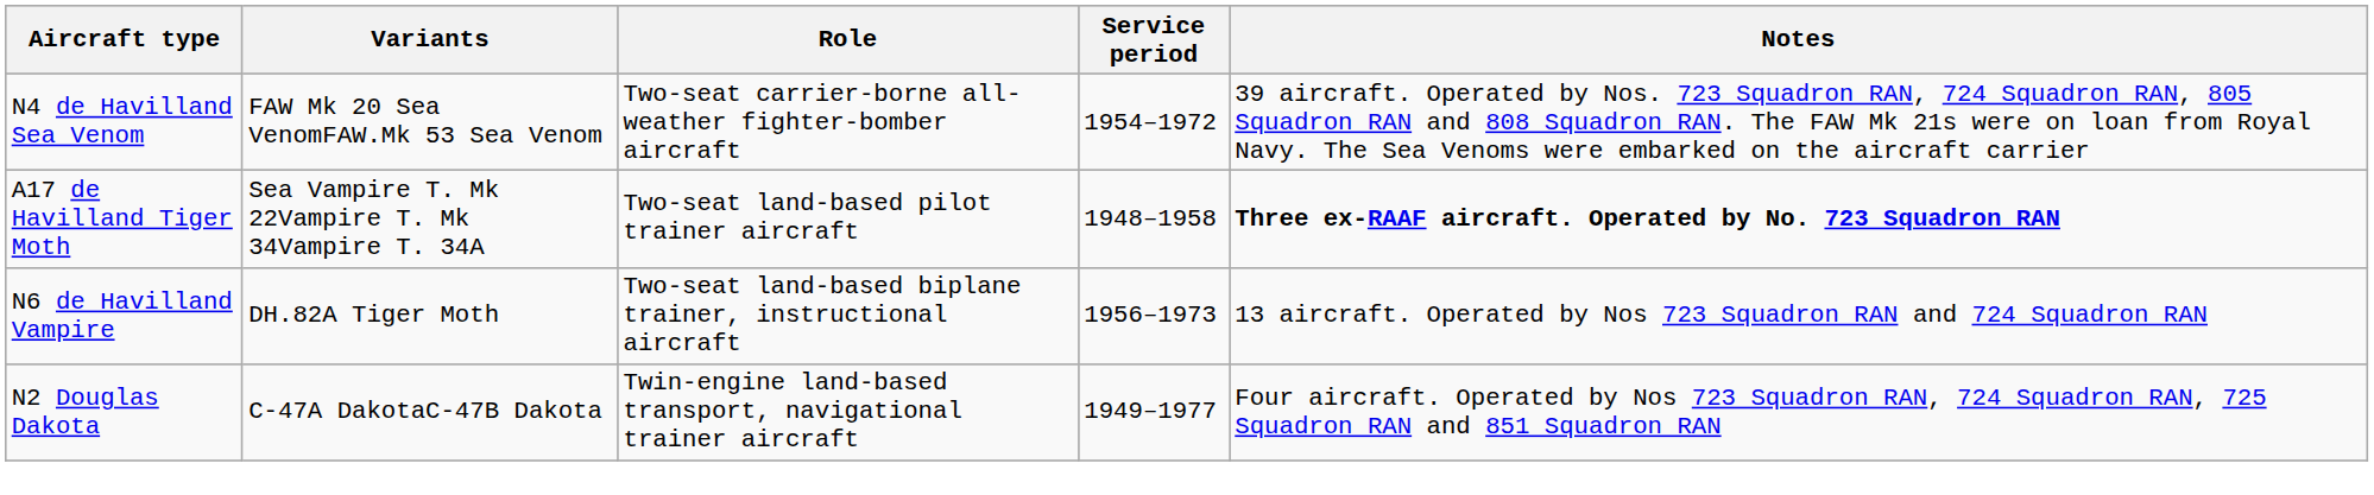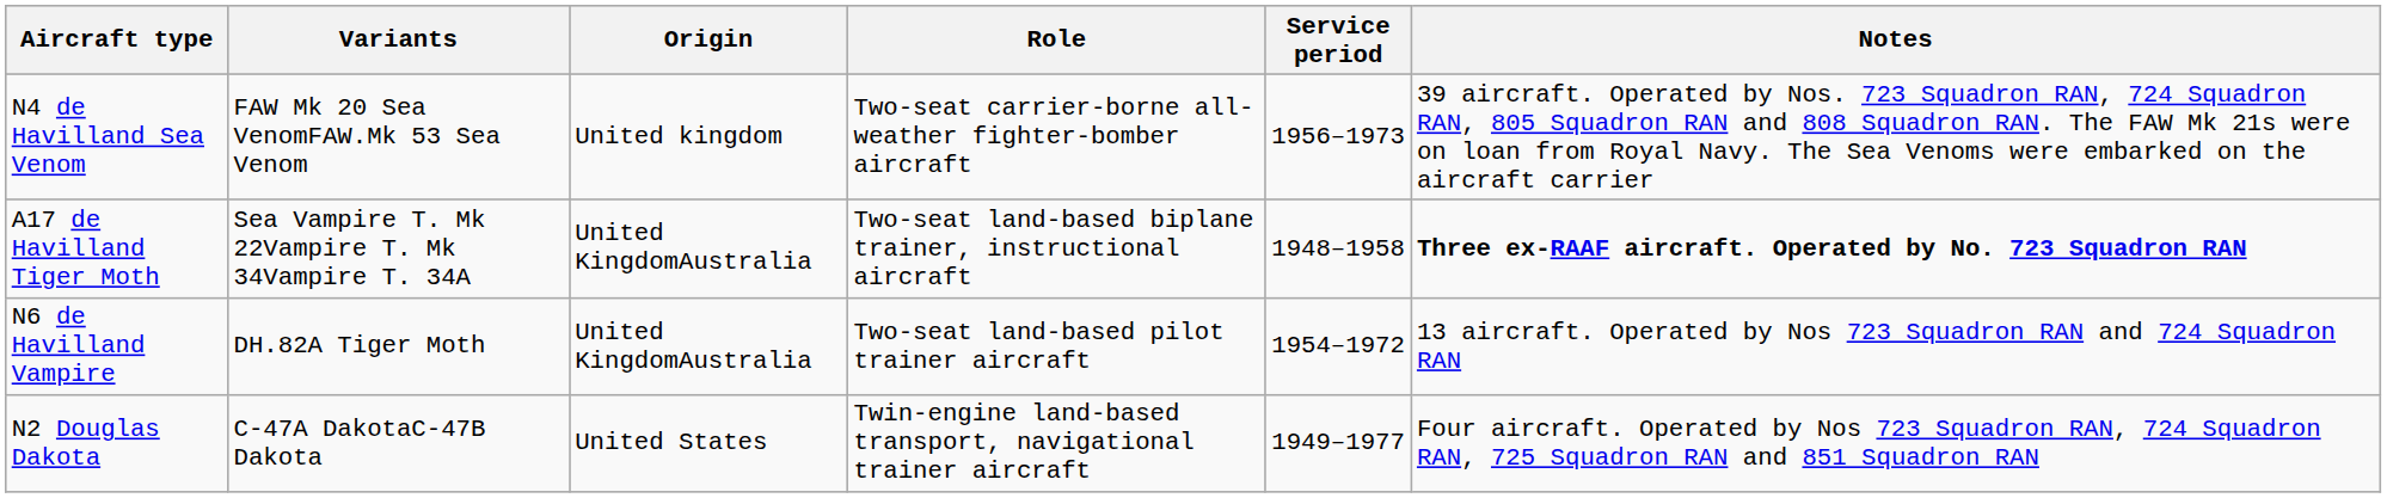+ column: Origin | United kingdom | United KingdomAustralia | United KingdomAustralia | United States
N4 de Havilland Sea Venom | Service period: 1954–1972 -> 1956–1973
A17 de Havilland Tiger Moth | Role: Two-seat land-based pilot trainer aircraft -> Two-seat land-based biplane trainer, instructional aircraft
N6 de Havilland Vampire | Role: Two-seat land-based biplane trainer, instructional aircraft -> Two-seat land-based pilot trainer aircraft
N6 de Havilland Vampire | Service period: 1956–1973 -> 1954–1972
